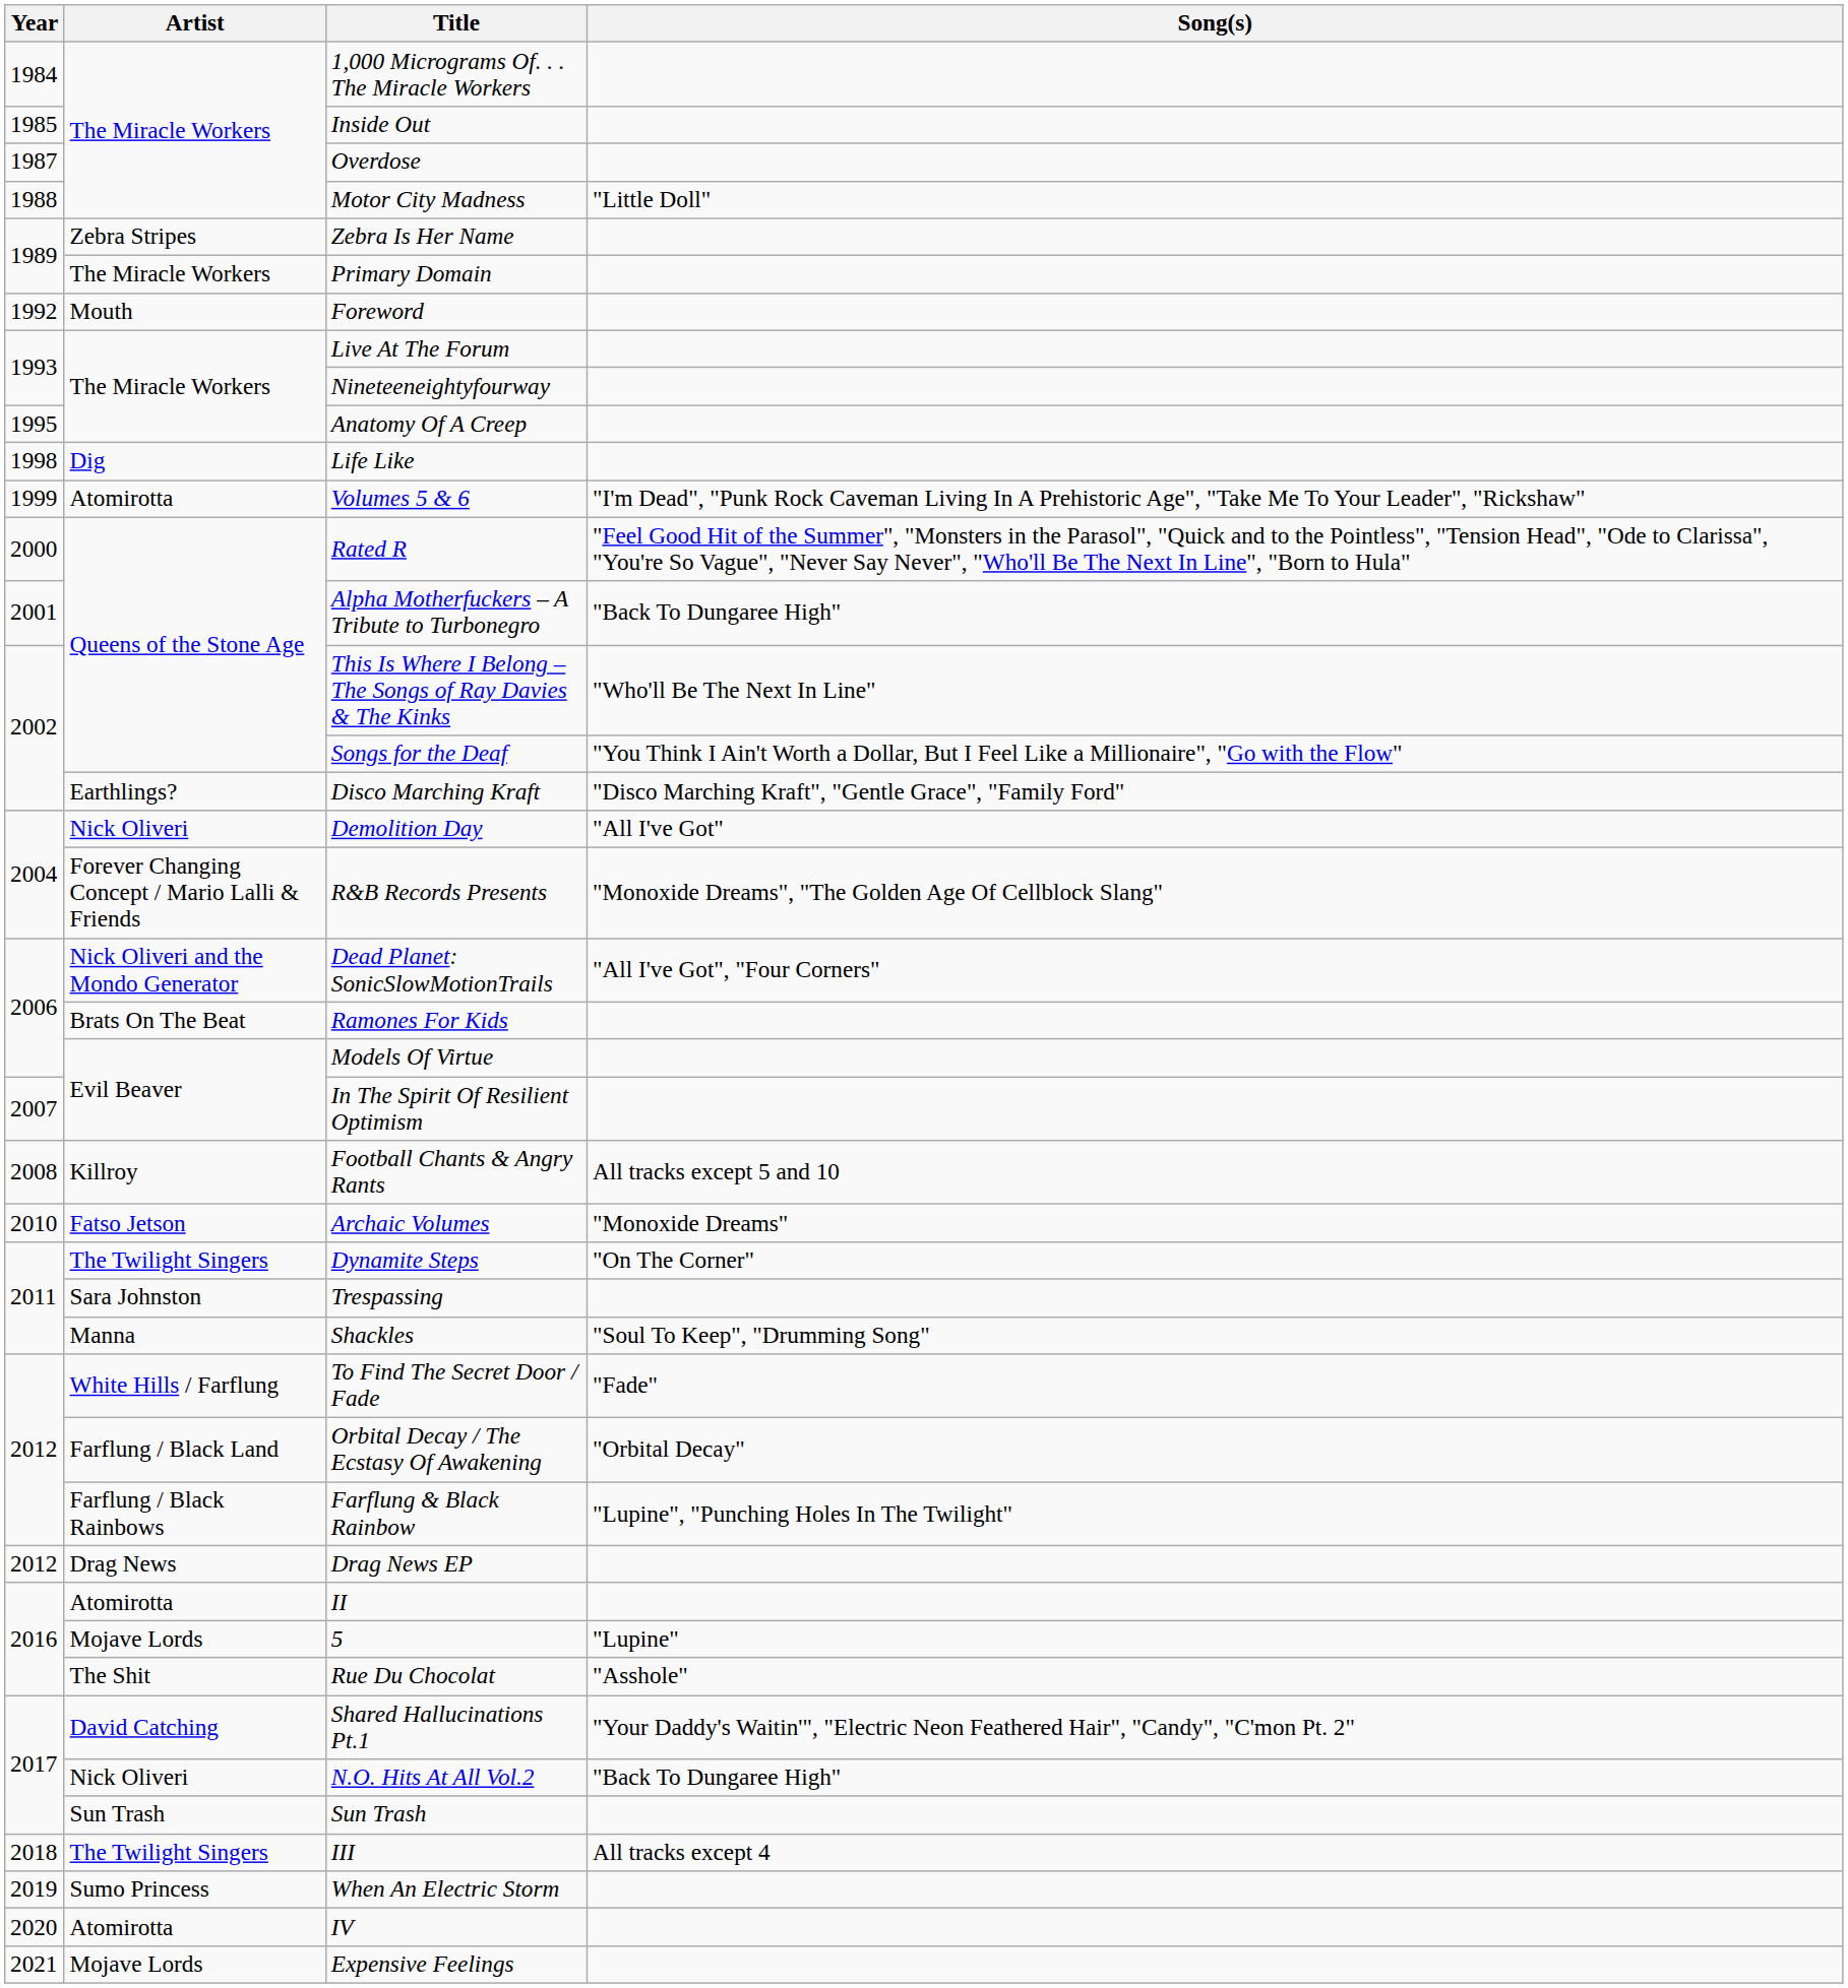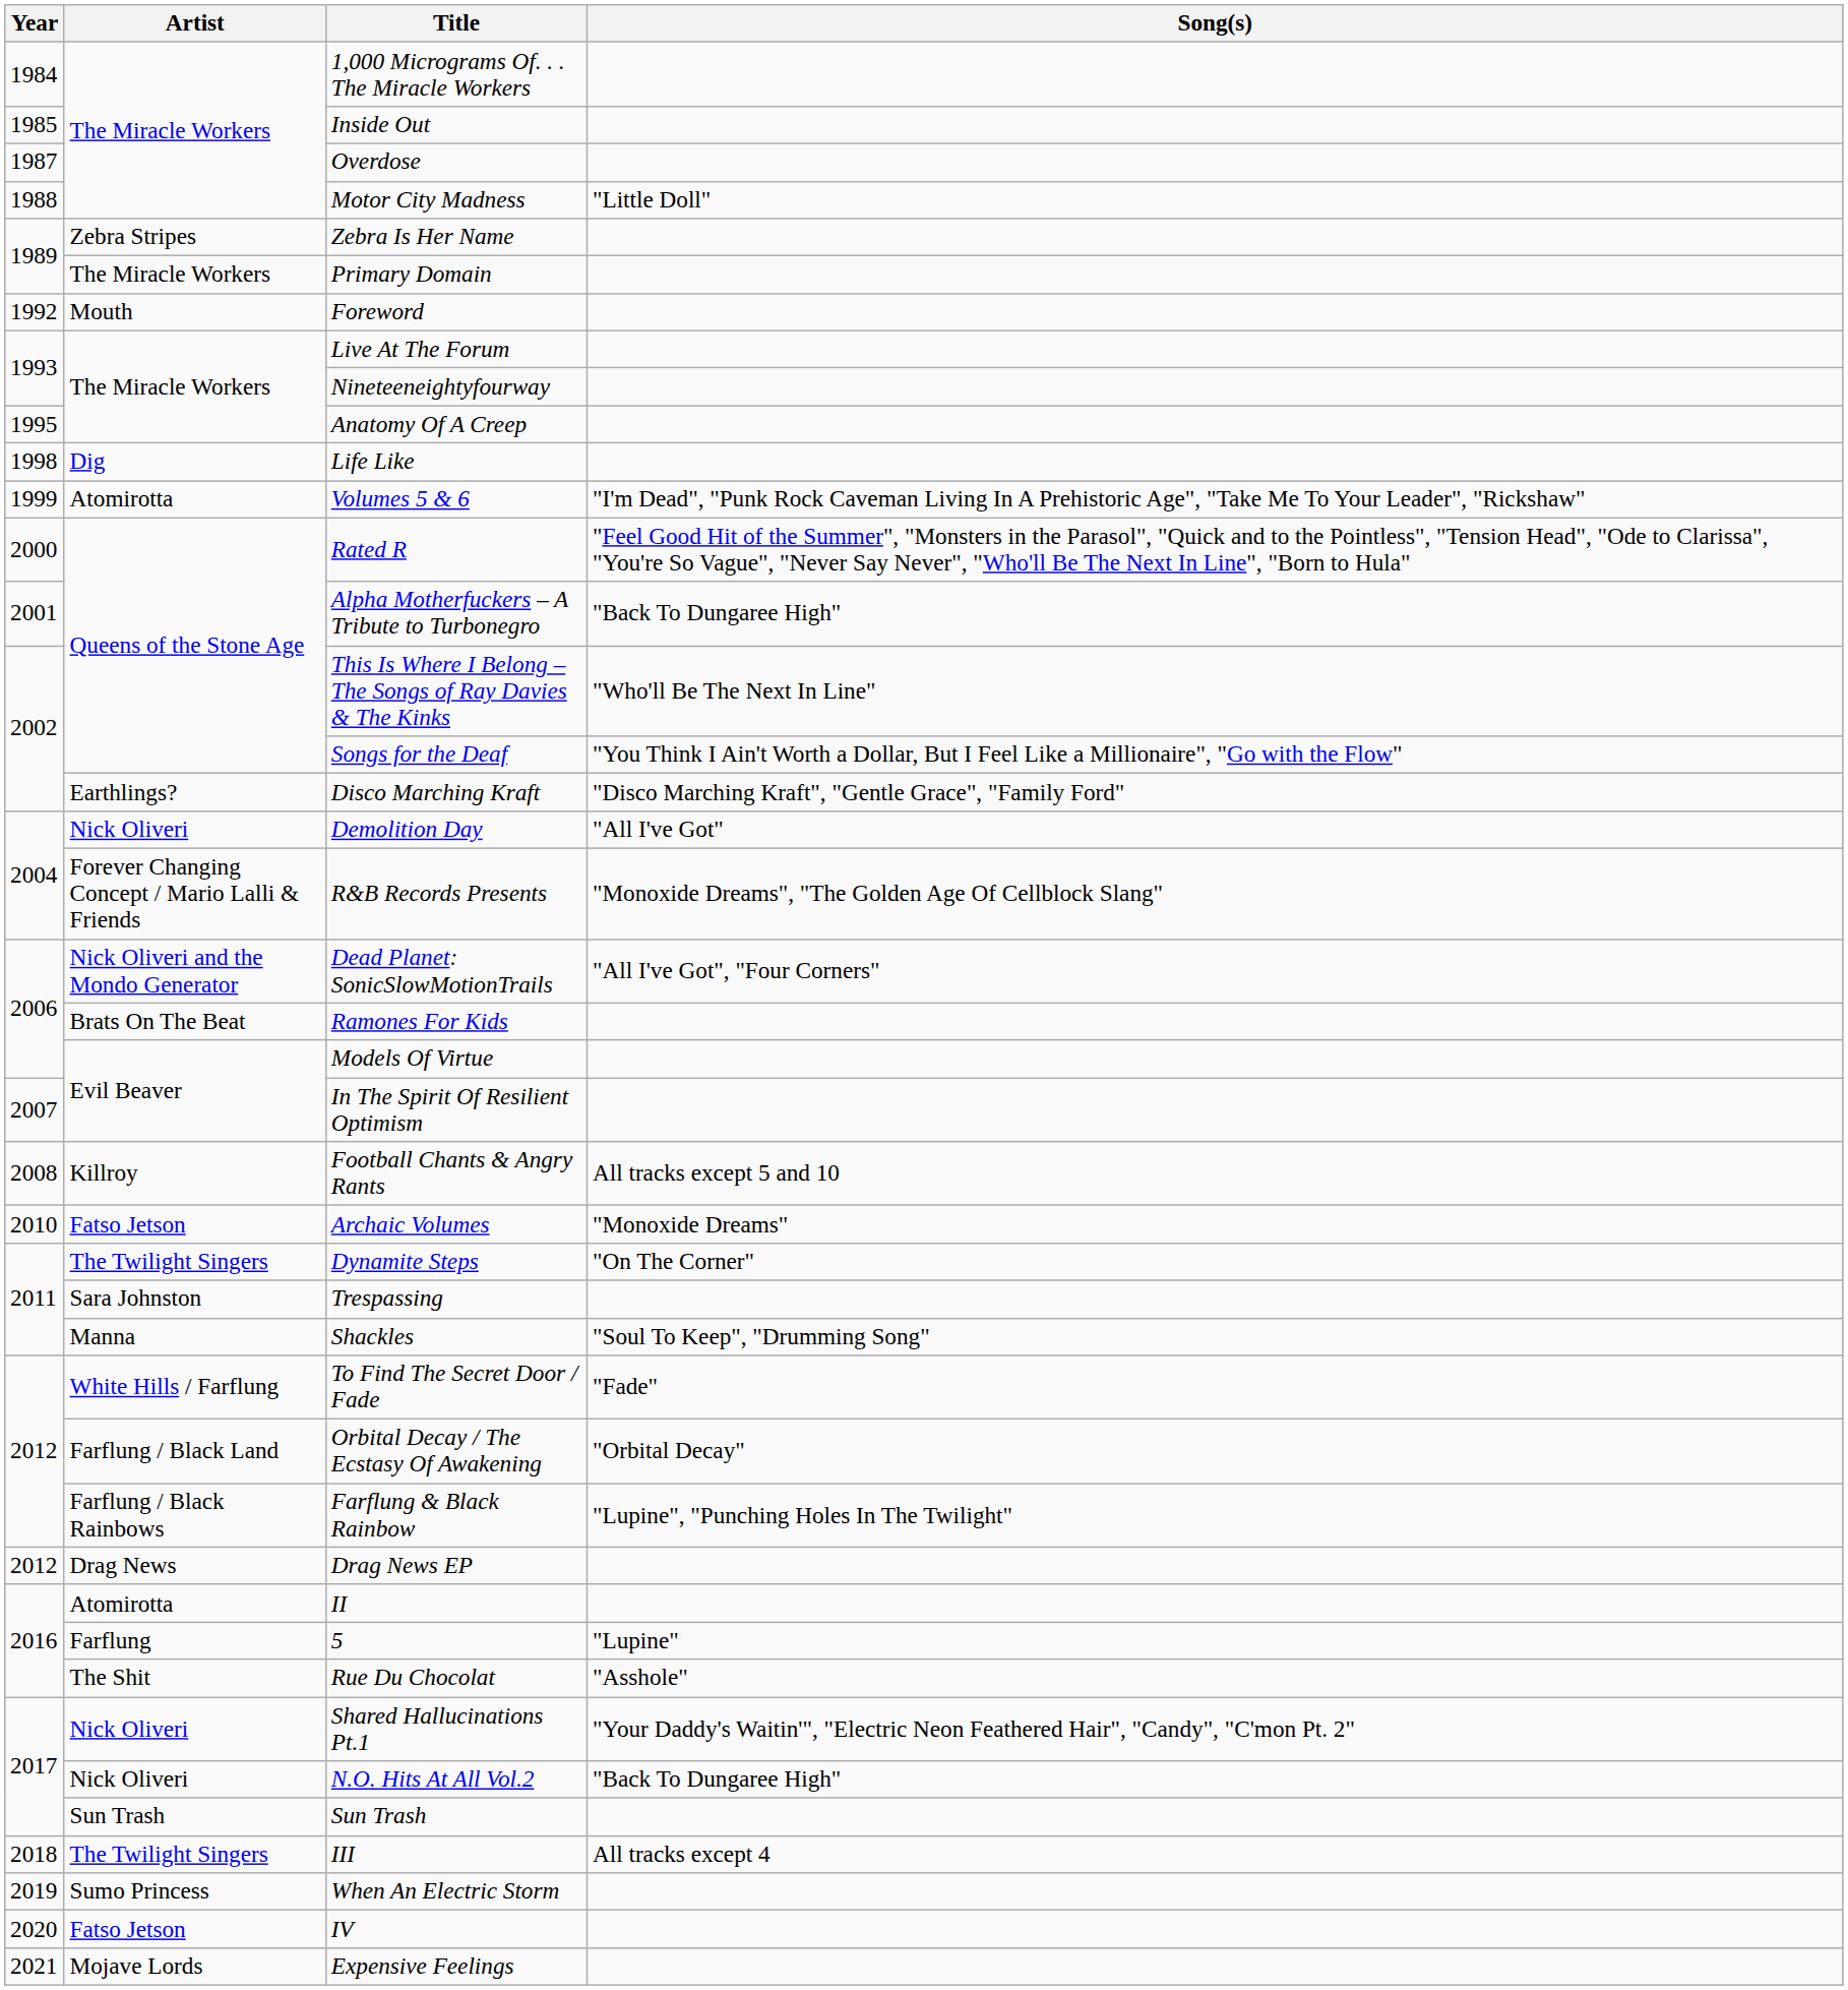5 | Artist: Mojave Lords -> Farflung
Shared Hallucinations Pt.1 | Artist: David Catching -> Nick Oliveri
IV | Artist: Atomirotta -> Fatso Jetson
